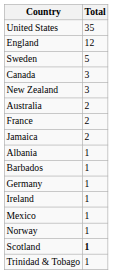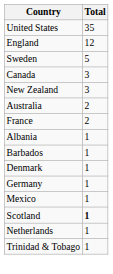- row: Jamaica | 2
+ row: Denmark | 1
- row: Ireland | 1
- row: Norway | 1
+ row: Netherlands | 1
